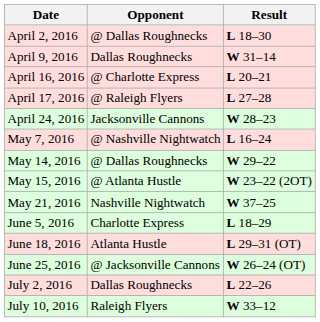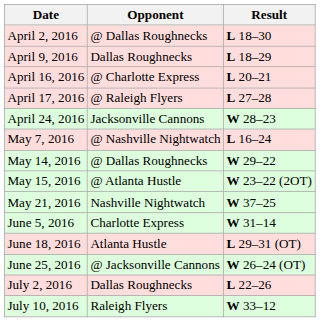April 9, 2016 | Result: W 31–14 -> L 18–29
June 5, 2016 | Result: L 18–29 -> W 31–14
